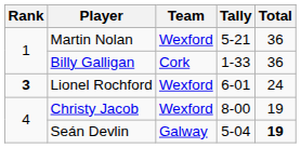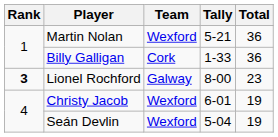Lionel Rochford | Team: Wexford -> Galway
Lionel Rochford | Tally: 6-01 -> 8-00
Lionel Rochford | Total: 24 -> 23
Christy Jacob | Tally: 8-00 -> 6-01
Seán Devlin | Team: Galway -> Wexford
Seán Devlin | Total: bold -> normal
